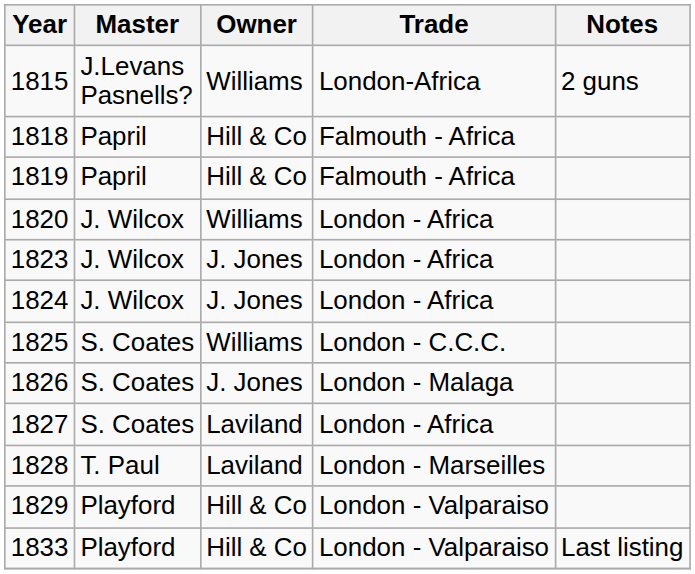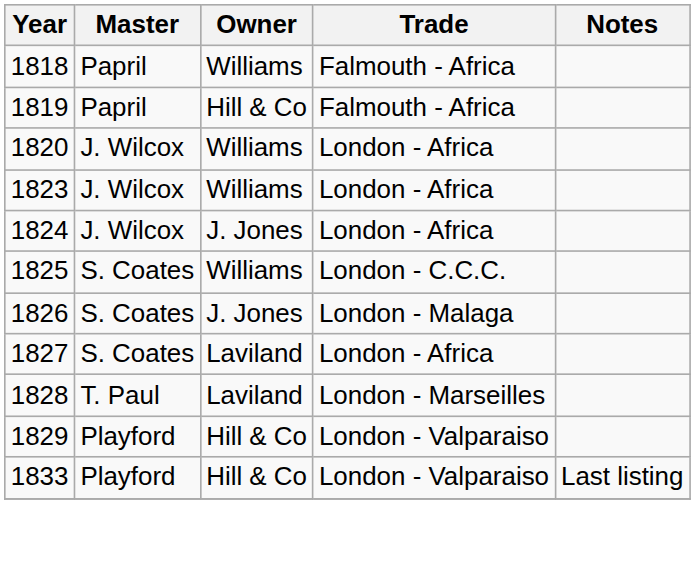- row: 1815 | J.Levans Pasnells? | Williams | London-Africa | 2 guns
1818 | Owner: Hill & Co -> Williams
1823 | Owner: J. Jones -> Williams
